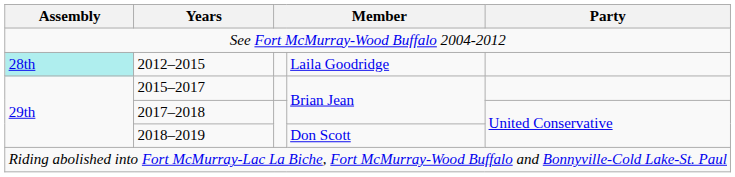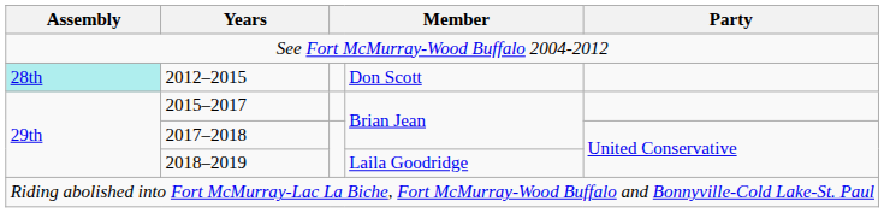2012–2015 | column 4: Laila Goodridge -> Don Scott
2018–2019 | column 4: Don Scott -> Laila Goodridge
